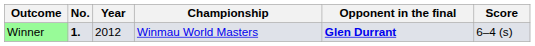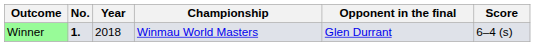Winner | Year: 2012 -> 2018
Winner | Opponent in the final: bold -> normal
